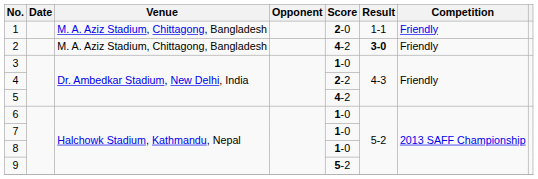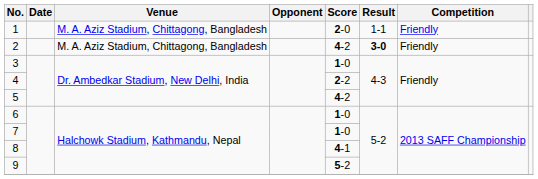8 | Score: 1-0 -> 4-1
